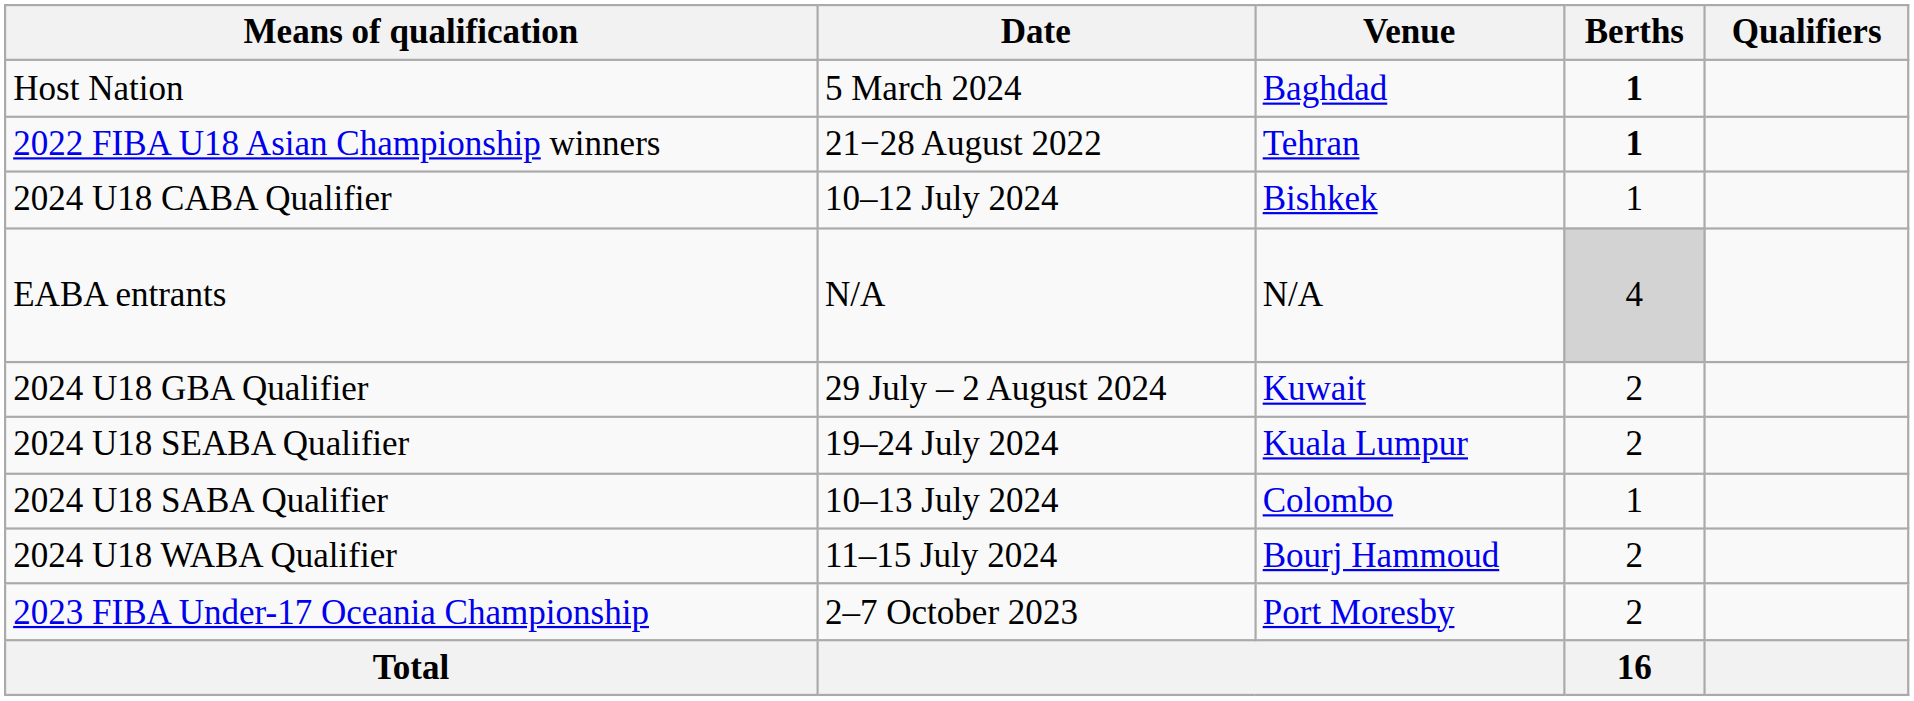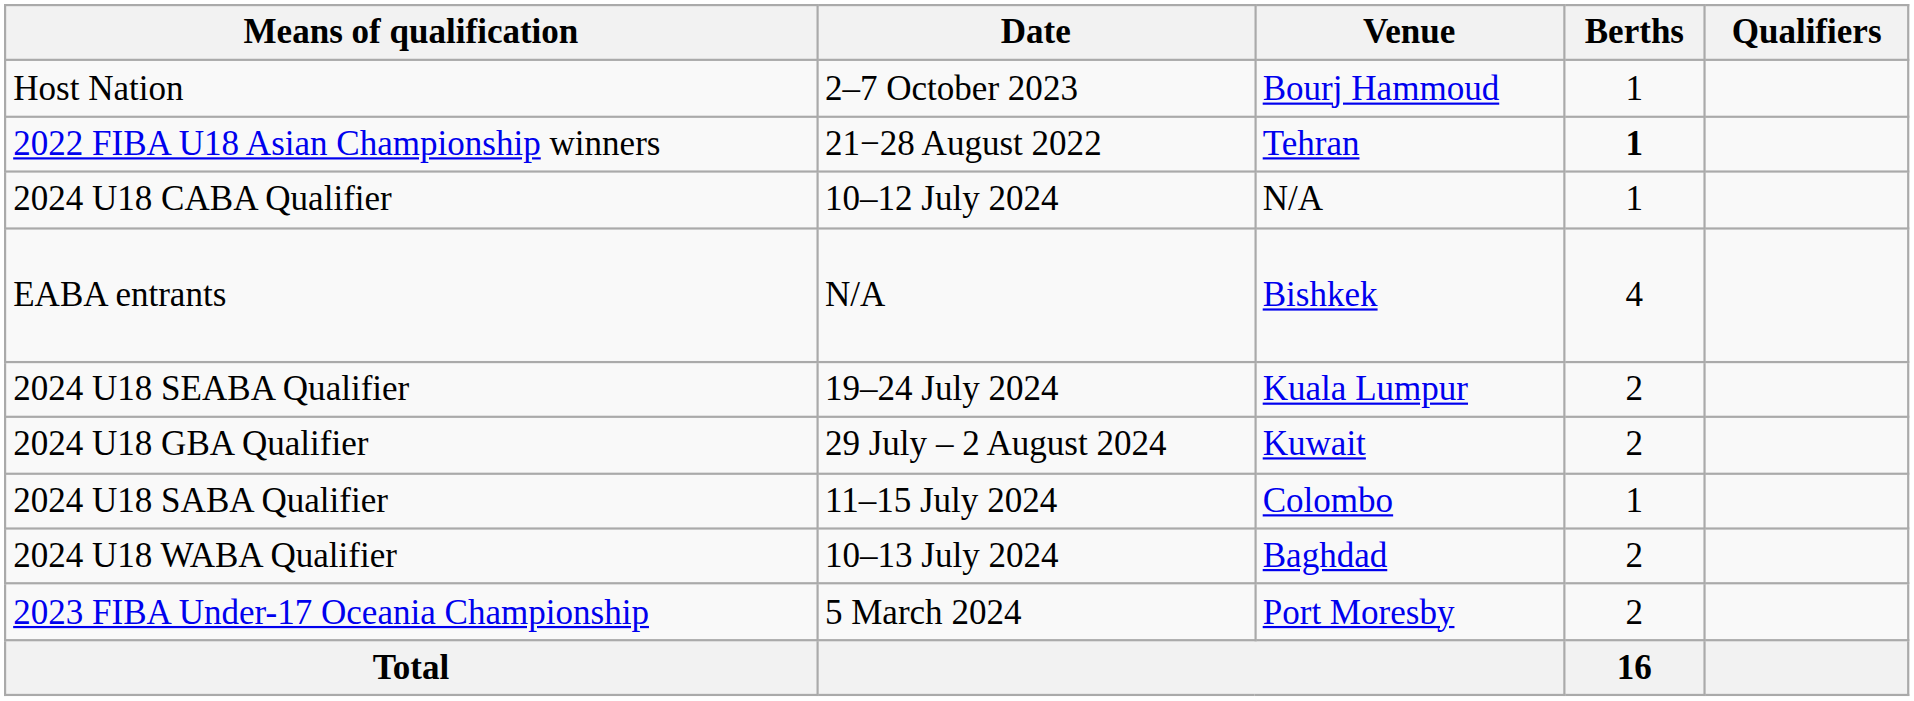Host Nation | Date: 5 March 2024 -> 2–7 October 2023
Host Nation | Venue: Baghdad -> Bourj Hammoud
Host Nation | Berths: bold -> normal
2024 U18 CABA Qualifier | Venue: Bishkek -> N/A
EABA entrants | Venue: N/A -> Bishkek
EABA entrants | Berths: lightgrey background -> no background
rows swapped: 2024 U18 GBA Qualifier <-> 2024 U18 SEABA Qualifier
2024 U18 SABA Qualifier | Date: 10–13 July 2024 -> 11–15 July 2024
2024 U18 WABA Qualifier | Date: 11–15 July 2024 -> 10–13 July 2024
2024 U18 WABA Qualifier | Venue: Bourj Hammoud -> Baghdad
2023 FIBA Under-17 Oceania Championship | Date: 2–7 October 2023 -> 5 March 2024
